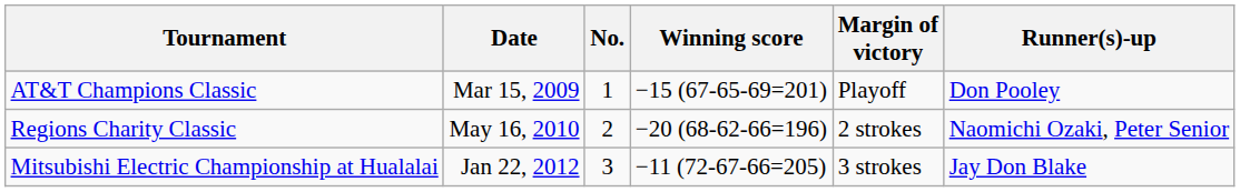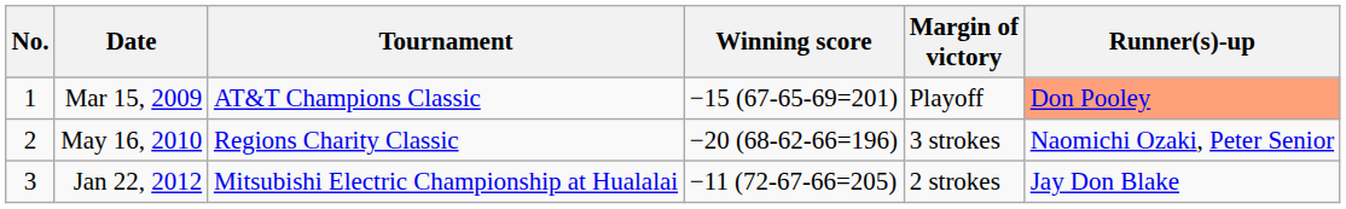columns swapped: No. <-> Tournament
Mar 15, 2009 | Runner(s)-up: no background -> lightsalmon background
May 16, 2010 | Margin of victory: 2 strokes -> 3 strokes
Jan 22, 2012 | Margin of victory: 3 strokes -> 2 strokes
